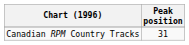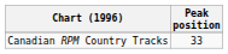Canadian RPM Country Tracks | Peak position: 31 -> 33
